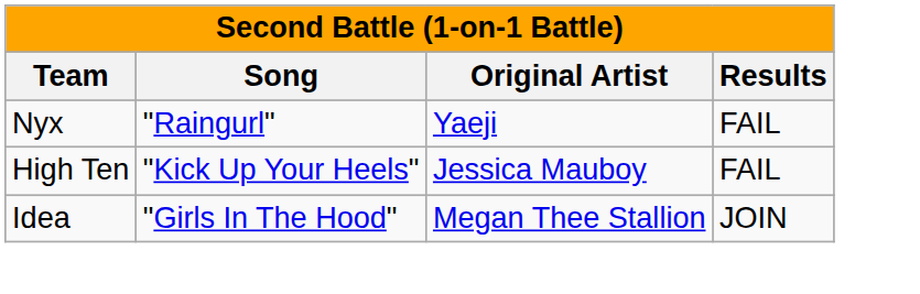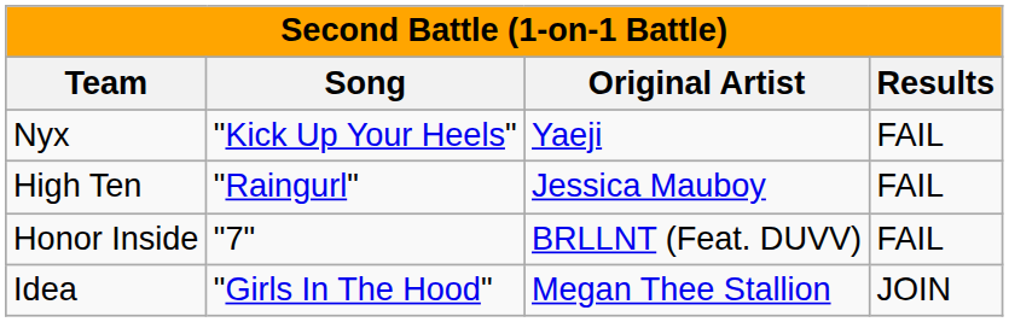Nyx | Song: "Raingurl" -> "Kick Up Your Heels"
High Ten | Song: "Kick Up Your Heels" -> "Raingurl"
+ row: Honor Inside | "7" | BRLLNT (Feat. DUVV) | FAIL
